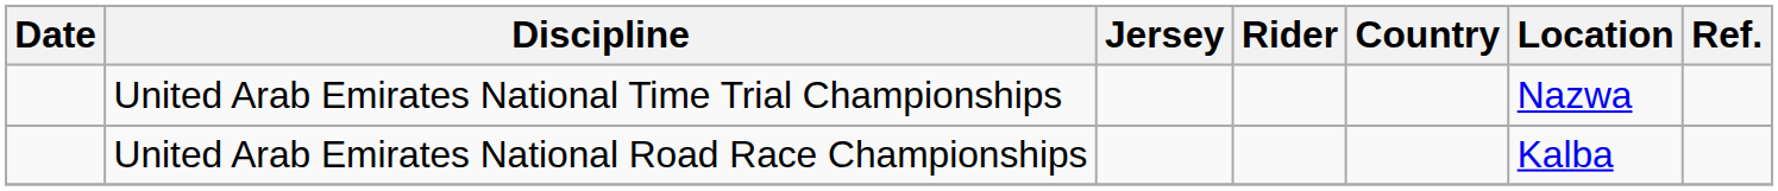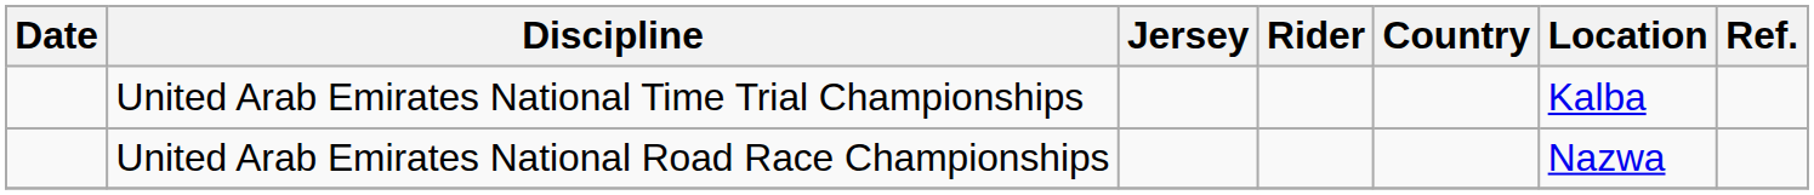United Arab Emirates National Time Trial Championships | Location: Nazwa -> Kalba
United Arab Emirates National Road Race Championships | Location: Kalba -> Nazwa
